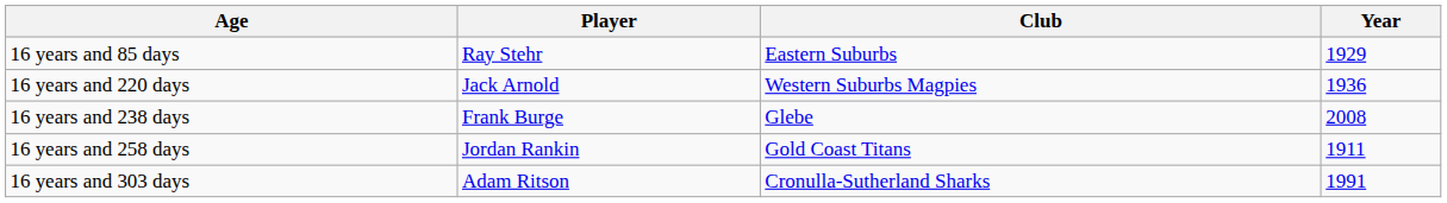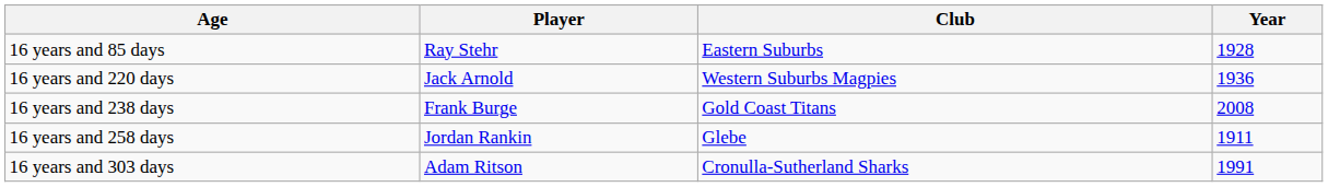16 years and 85 days | Year: 1929 -> 1928
16 years and 238 days | Club: Glebe -> Gold Coast Titans
16 years and 258 days | Club: Gold Coast Titans -> Glebe
